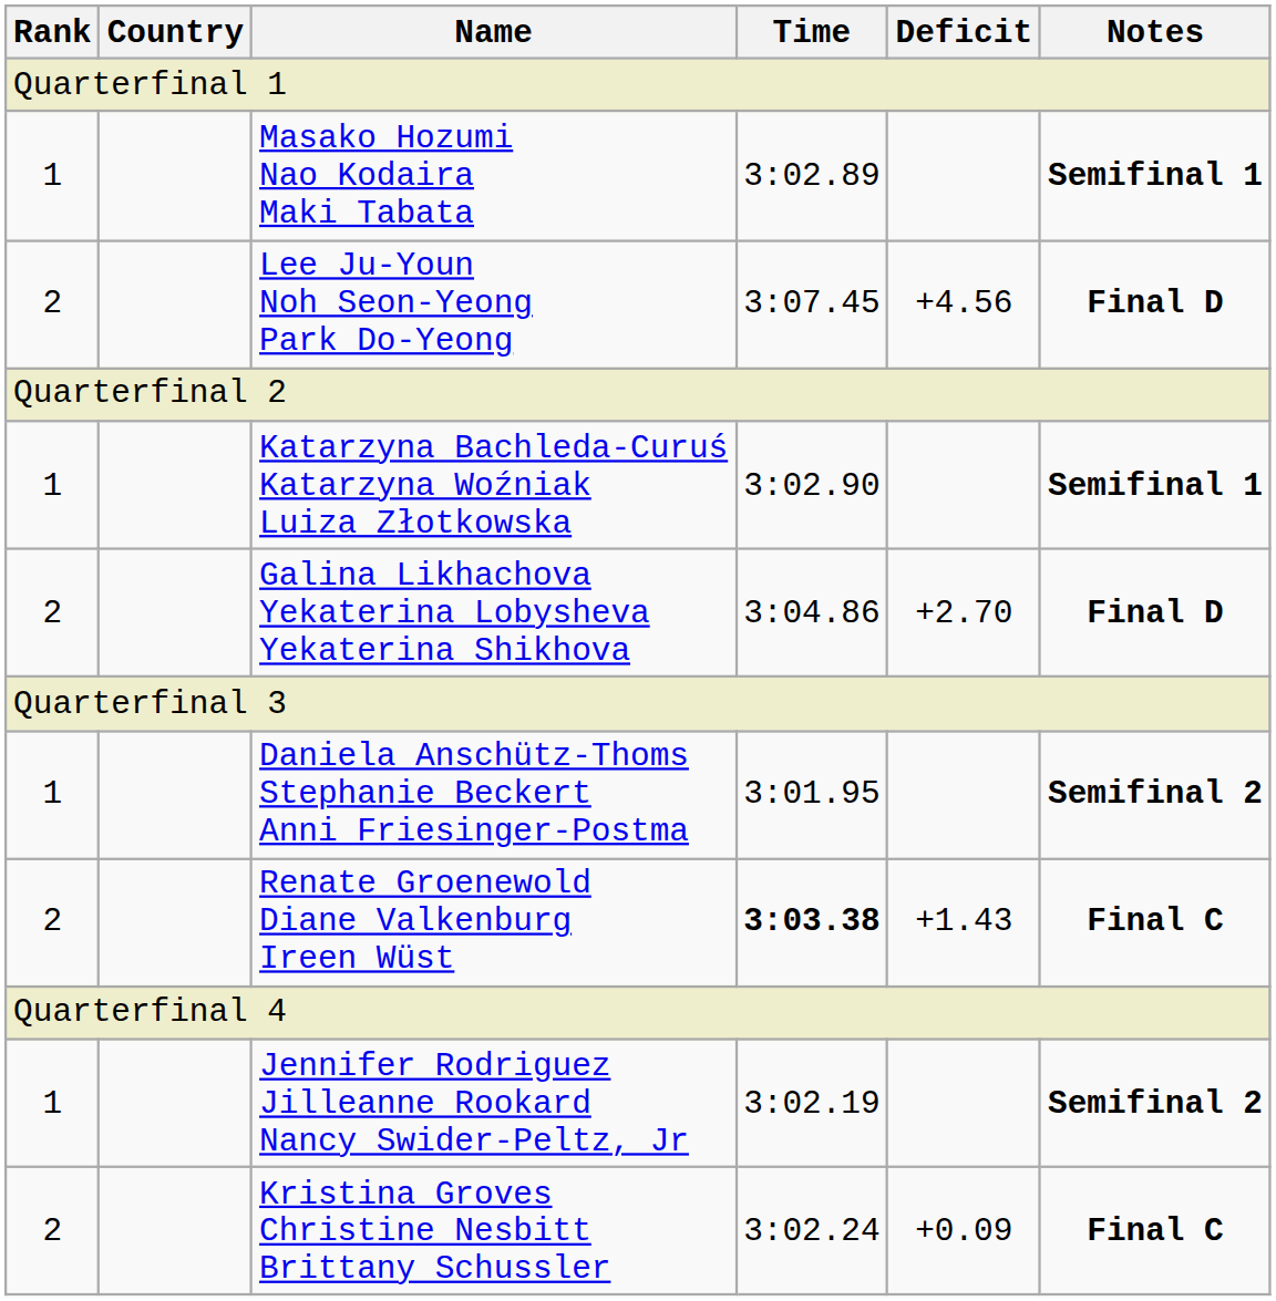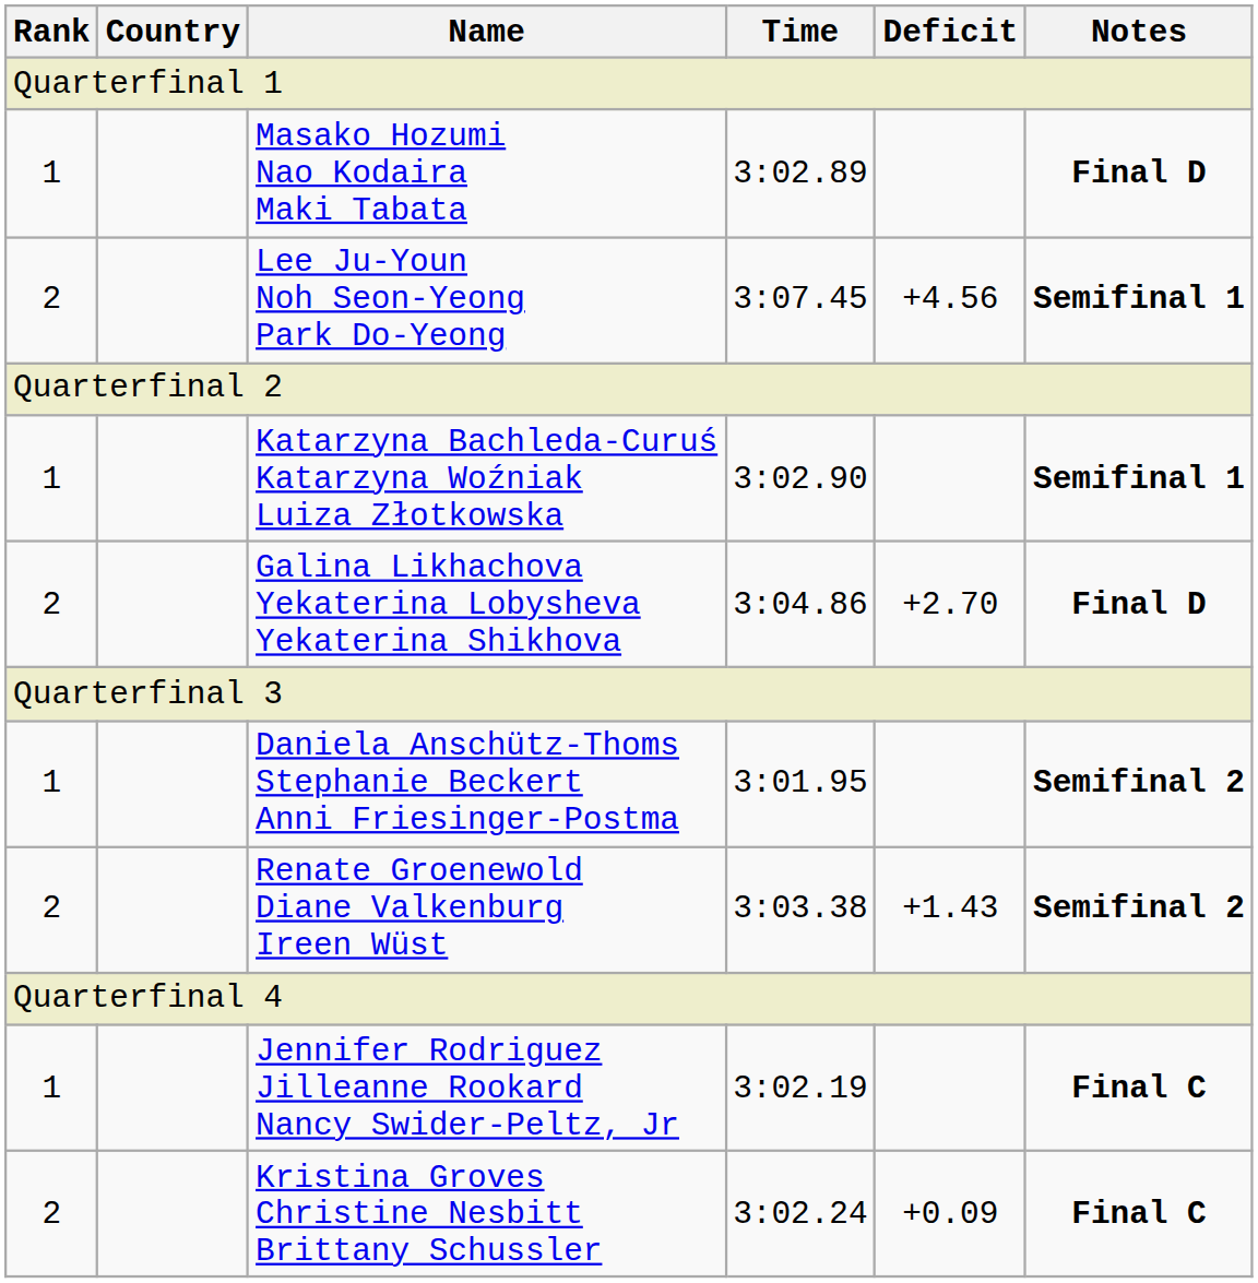Masako Hozumi Nao Kodaira Maki Tabata | Notes: Semifinal 1 -> Final D
Lee Ju-Youn Noh Seon-Yeong Park Do-Yeong | Notes: Final D -> Semifinal 1
Renate Groenewold Diane Valkenburg Ireen Wüst | Time: bold -> normal
Renate Groenewold Diane Valkenburg Ireen Wüst | Notes: Final C -> Semifinal 2
Jennifer Rodriguez Jilleanne Rookard Nancy Swider-Peltz, Jr | Notes: Semifinal 2 -> Final C
